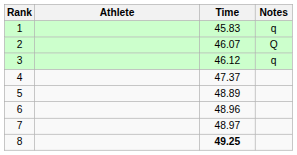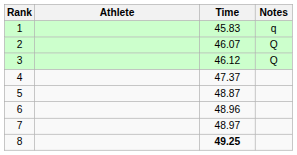3 | Notes: q -> Q
5 | Time: 48.89 -> 48.87
